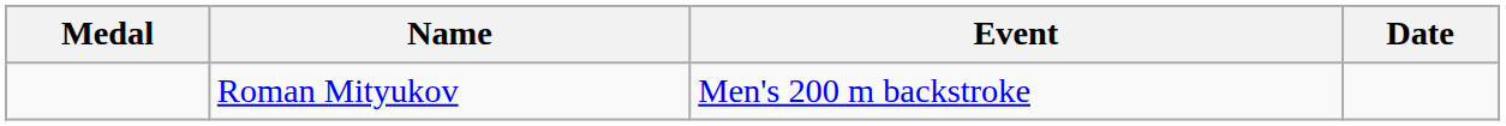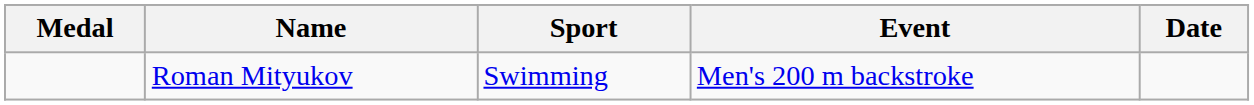+ column: Sport | Swimming
